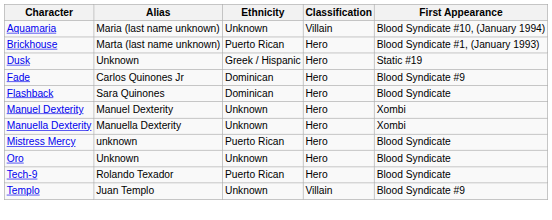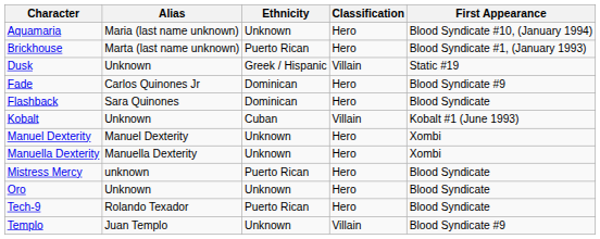Aquamaria | Classification: Villain -> Hero
Dusk | Classification: Hero -> Villain
+ row: Kobalt | Unknown | Cuban | Villain | Kobalt #1 (June 1993)
